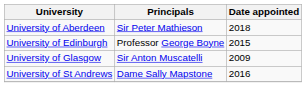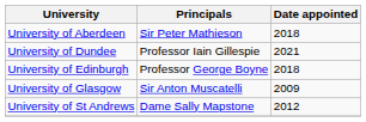+ row: University of Dundee | Professor Iain Gillespie | 2021
University of Edinburgh | Date appointed: 2015 -> 2018
University of St Andrews | Date appointed: 2016 -> 2012
